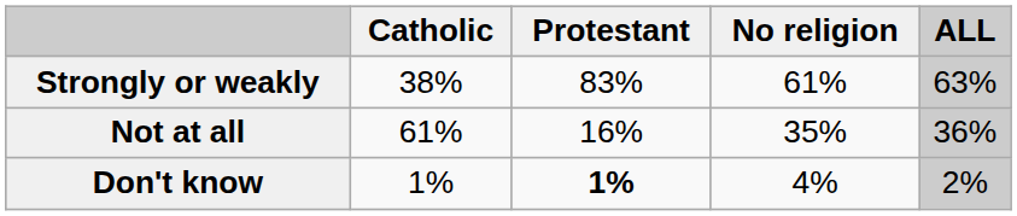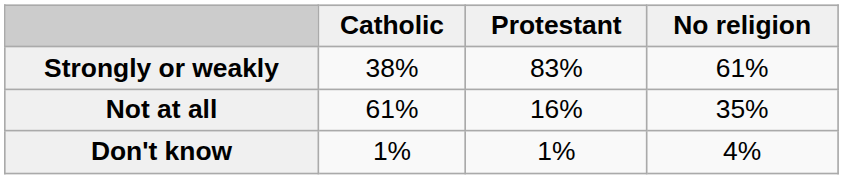- column: ALL | 63% | 36% | 2%
Don't know | Protestant: bold -> normal
